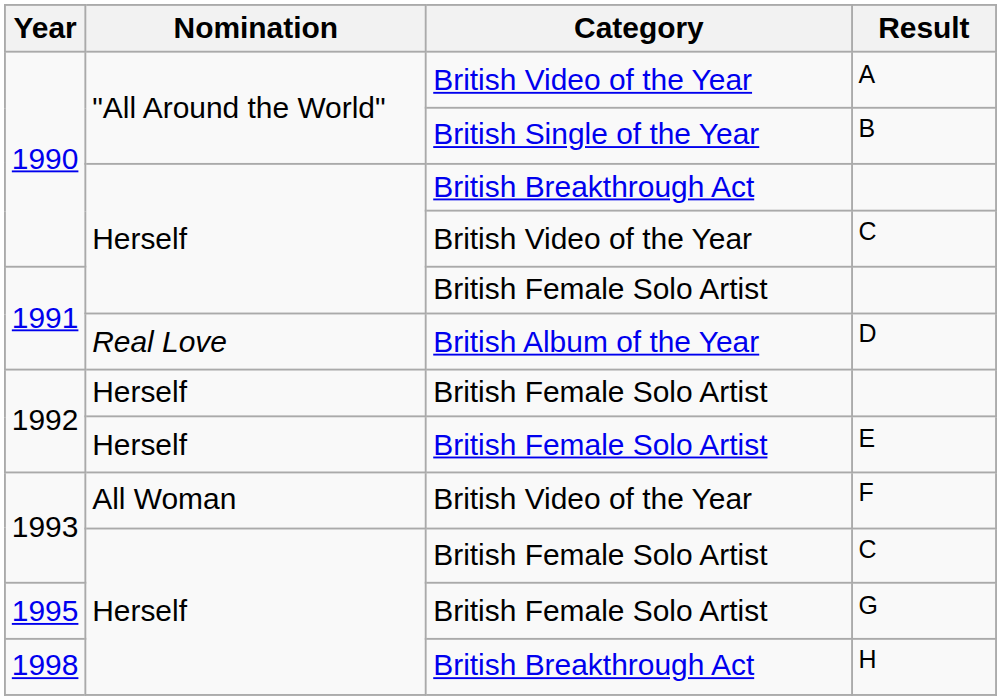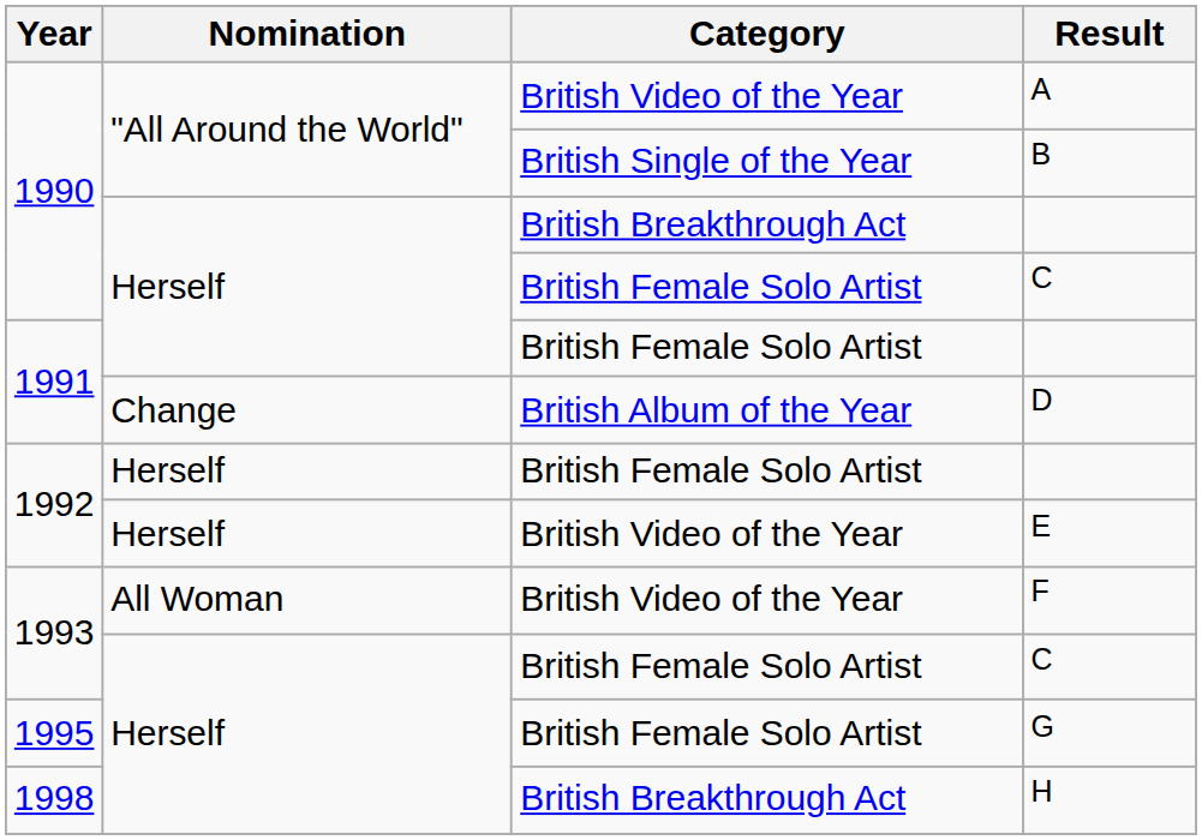1990 / C | Category: British Video of the Year -> British Female Solo Artist
D | Nomination: Real Love -> Change
E | Category: British Female Solo Artist -> British Video of the Year
